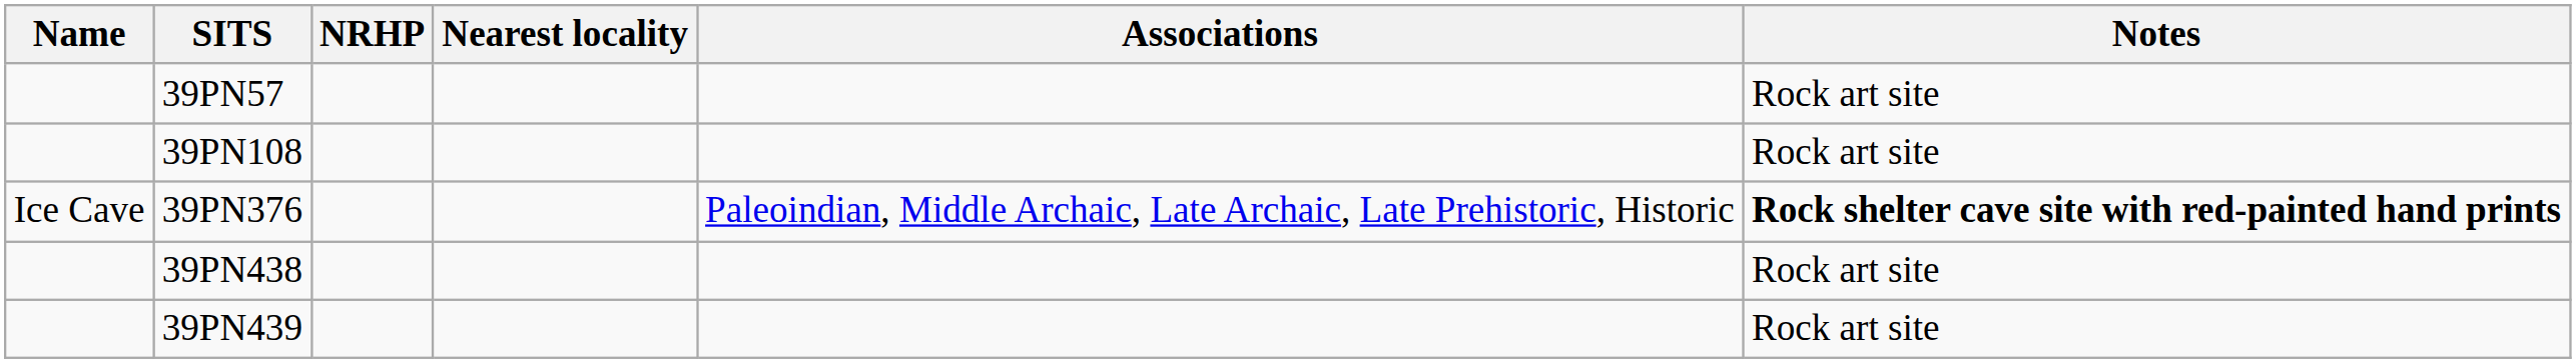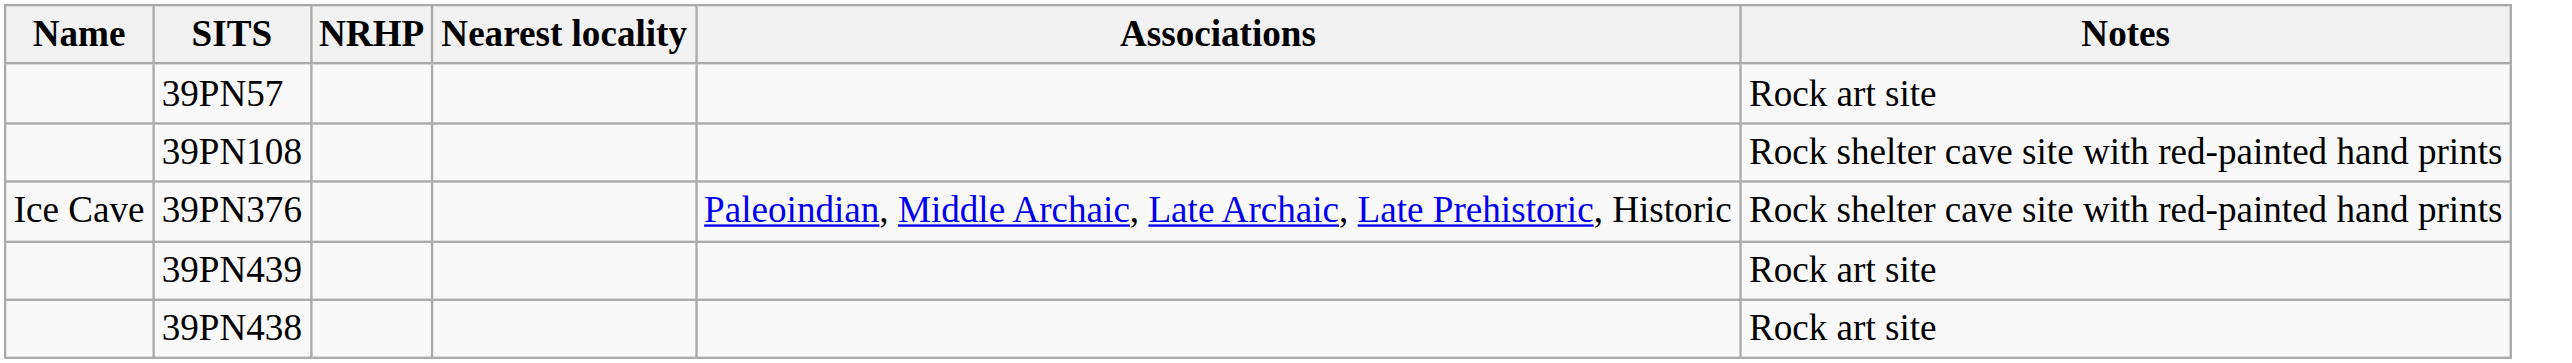39PN108 | Notes: Rock art site -> Rock shelter cave site with red-painted hand prints
39PN376 | Notes: bold -> normal
rows swapped: 39PN438 <-> 39PN439
